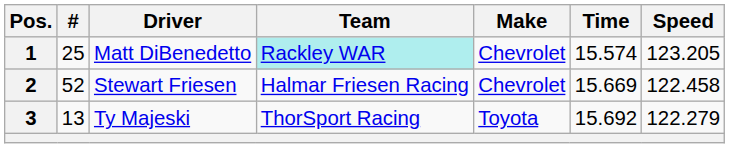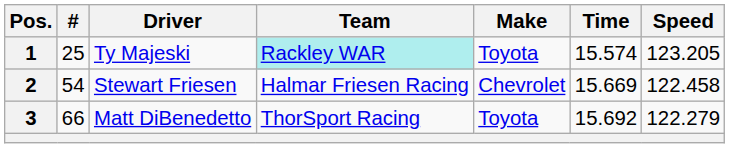1 | Driver: Matt DiBenedetto -> Ty Majeski
1 | Make: Chevrolet -> Toyota
2 | #: 52 -> 54
3 | #: 13 -> 66
3 | Driver: Ty Majeski -> Matt DiBenedetto
